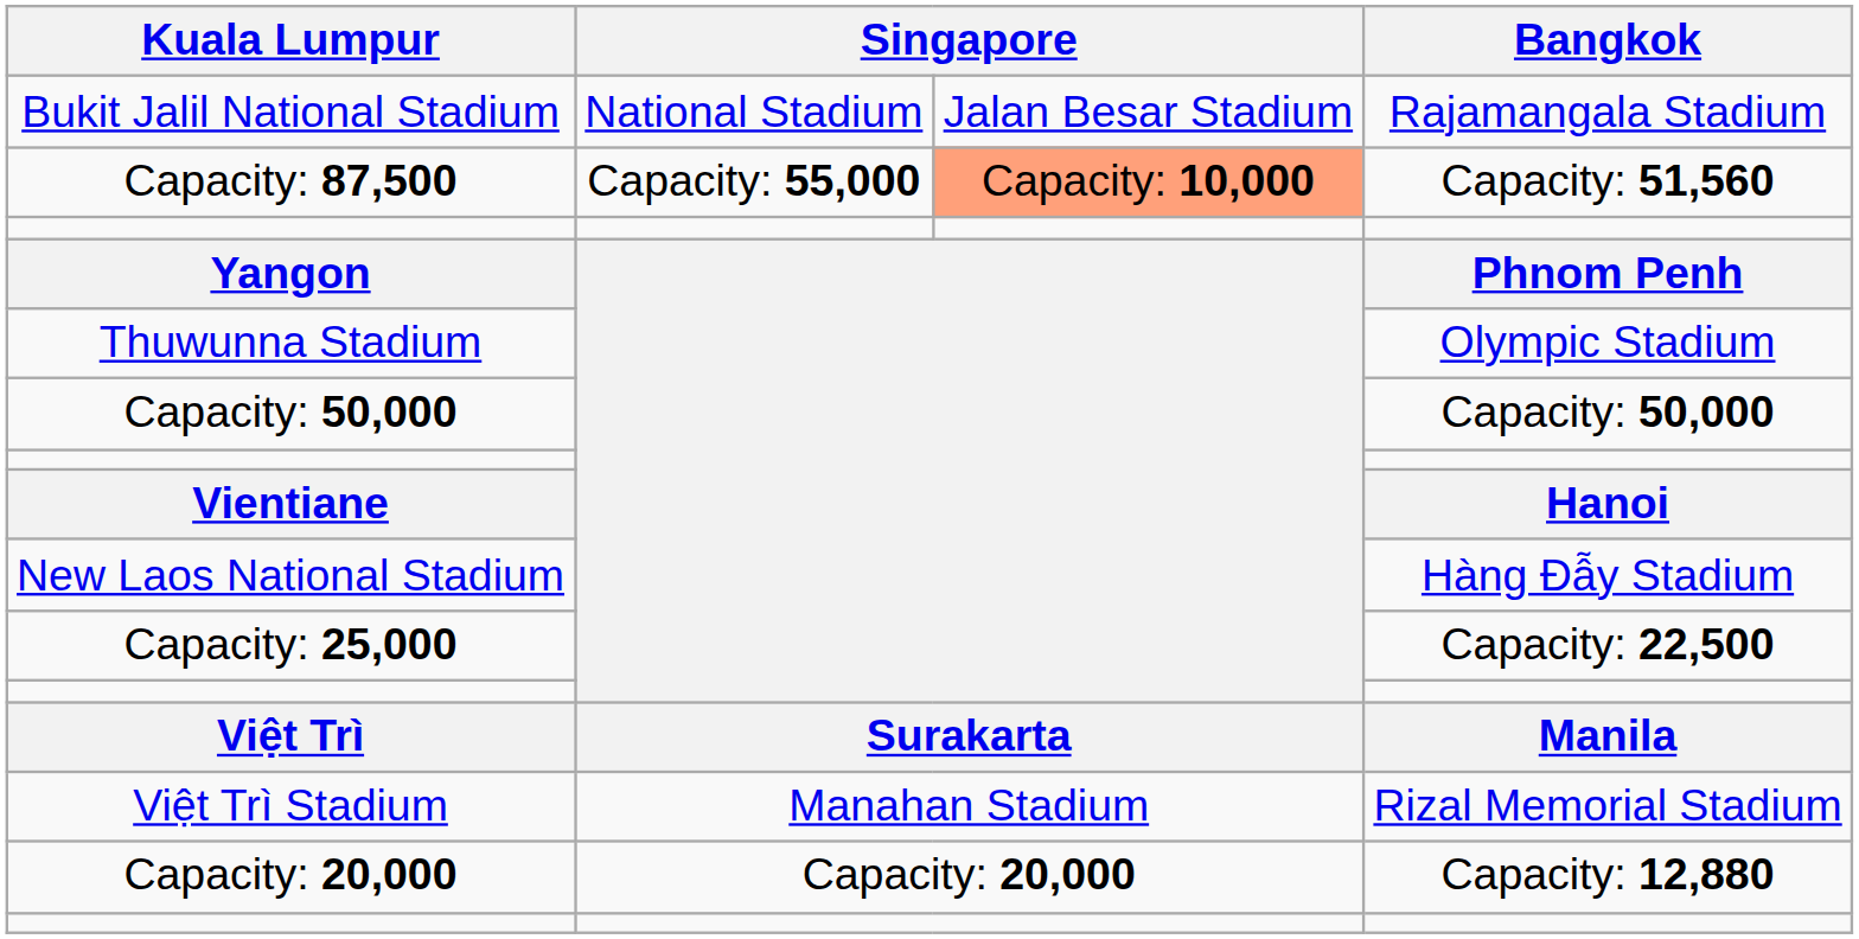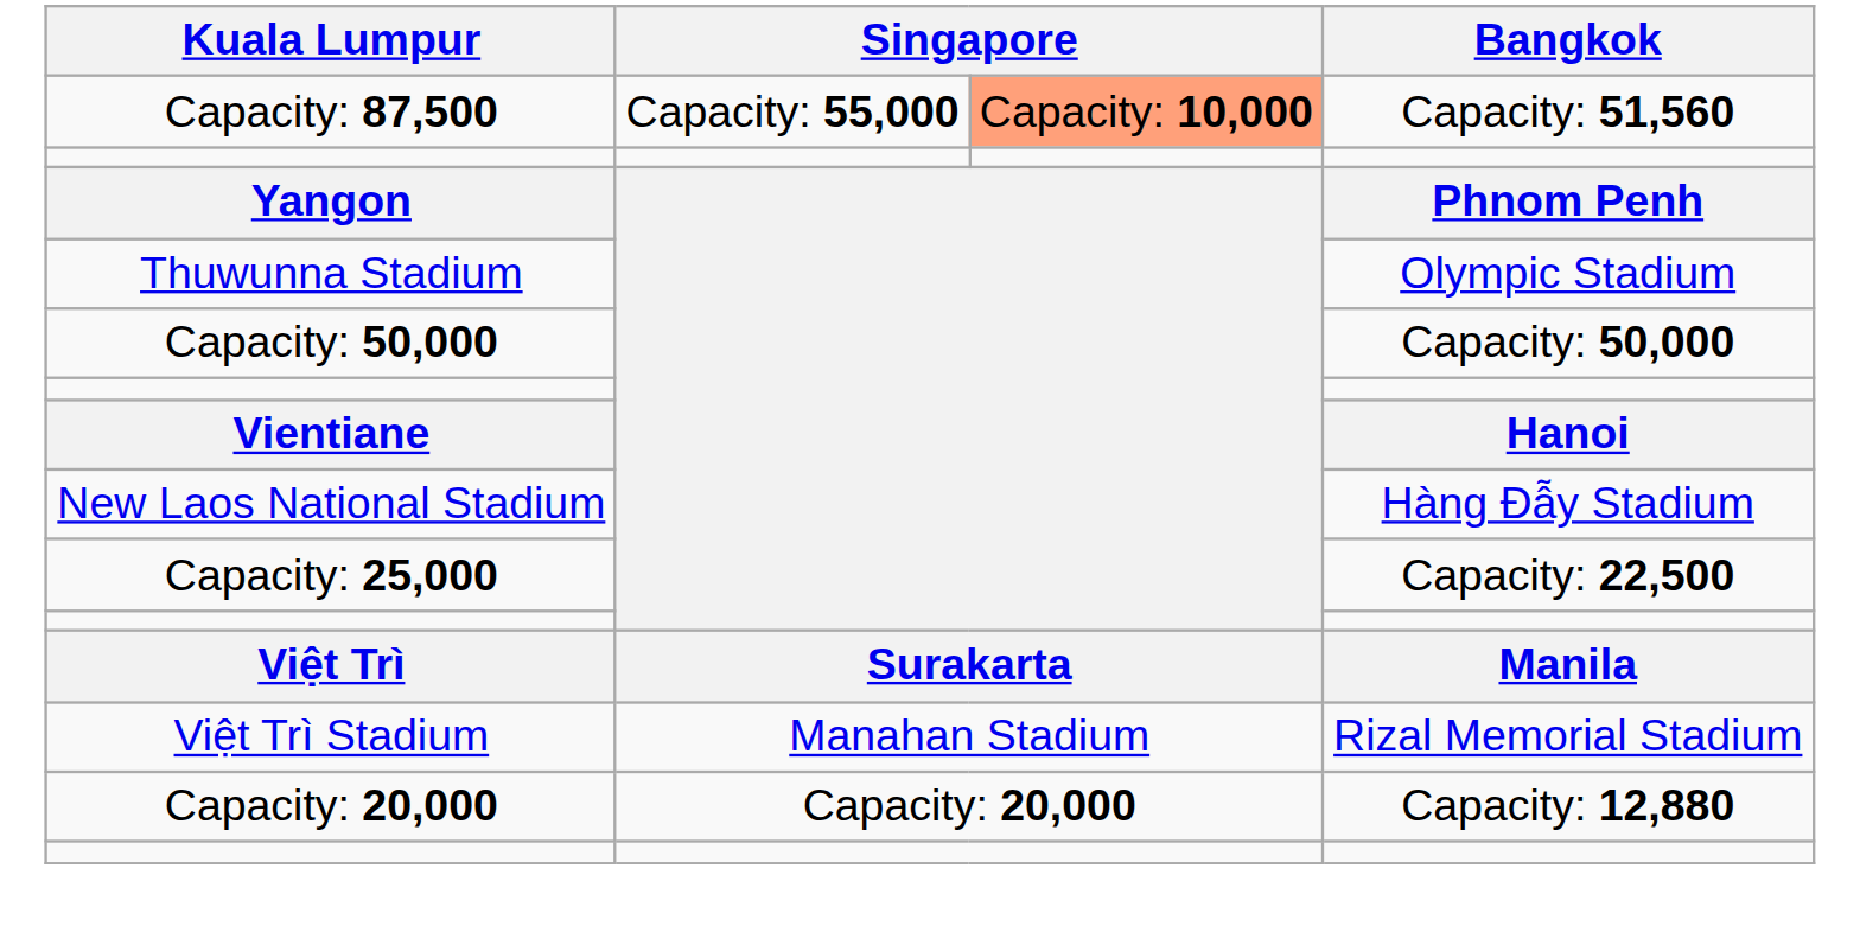- row: Bukit Jalil National Stadium | National Stadium | Jalan Besar Stadium | Rajamangala Stadium
